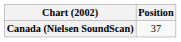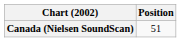Canada (Nielsen SoundScan) | Position: 37 -> 51
